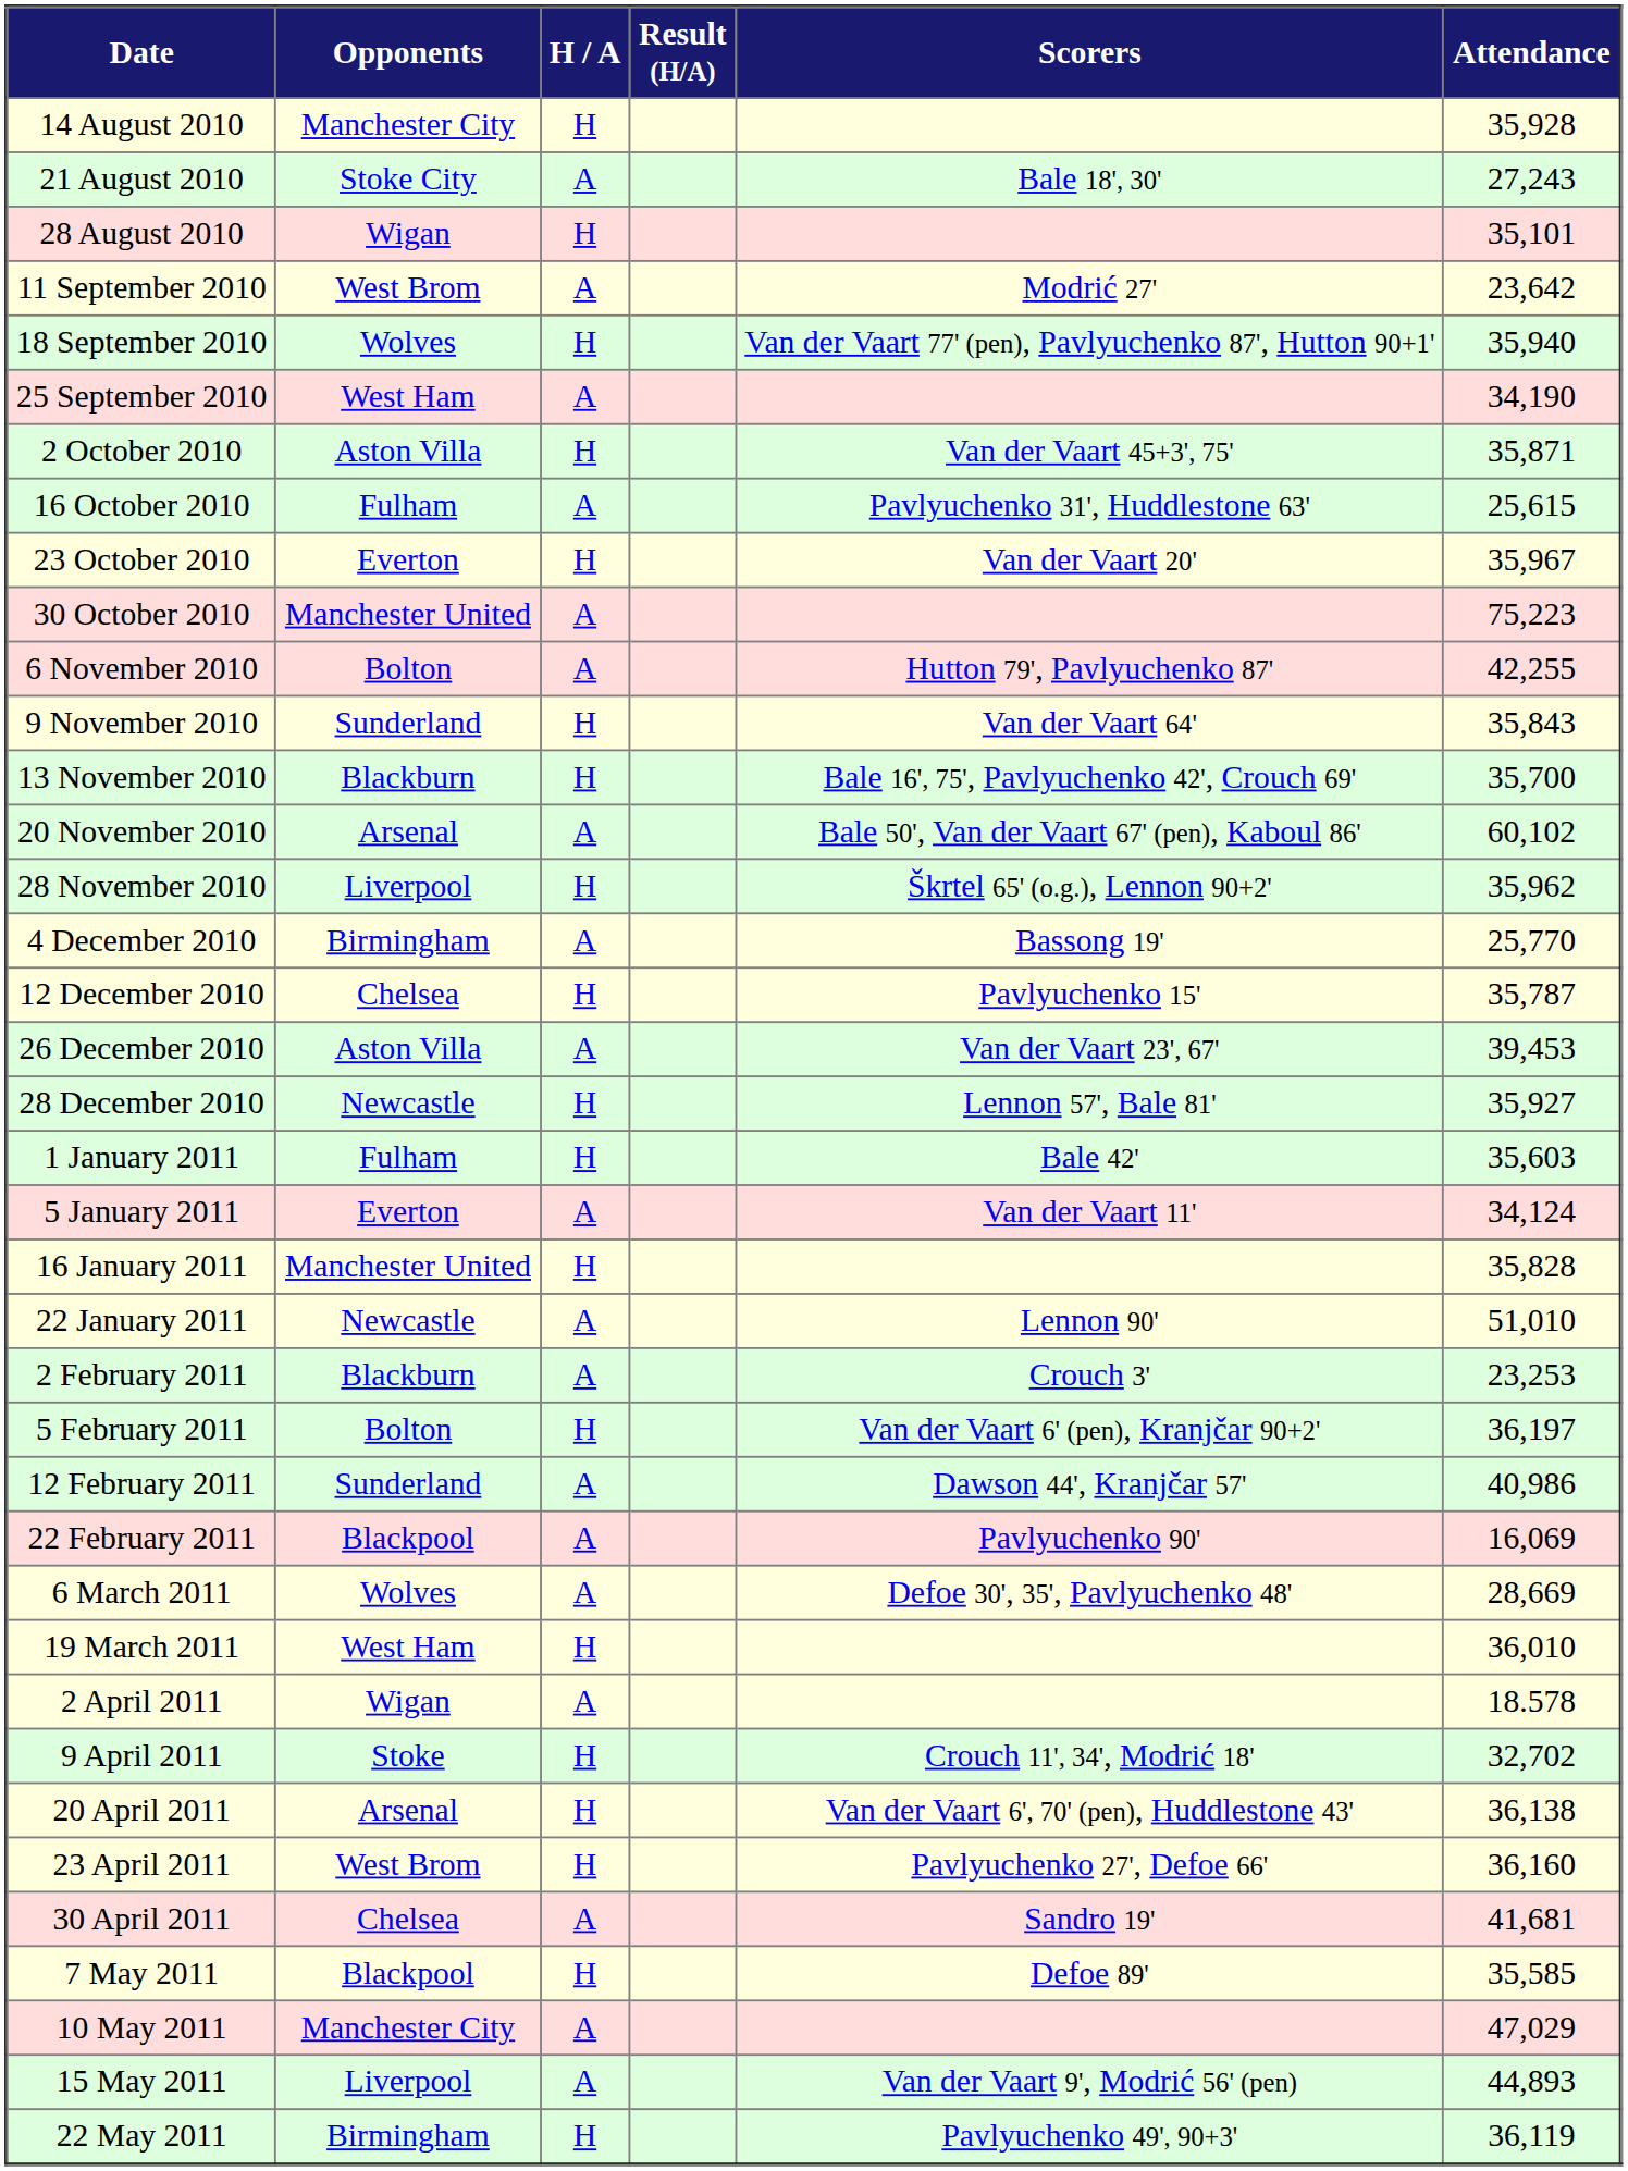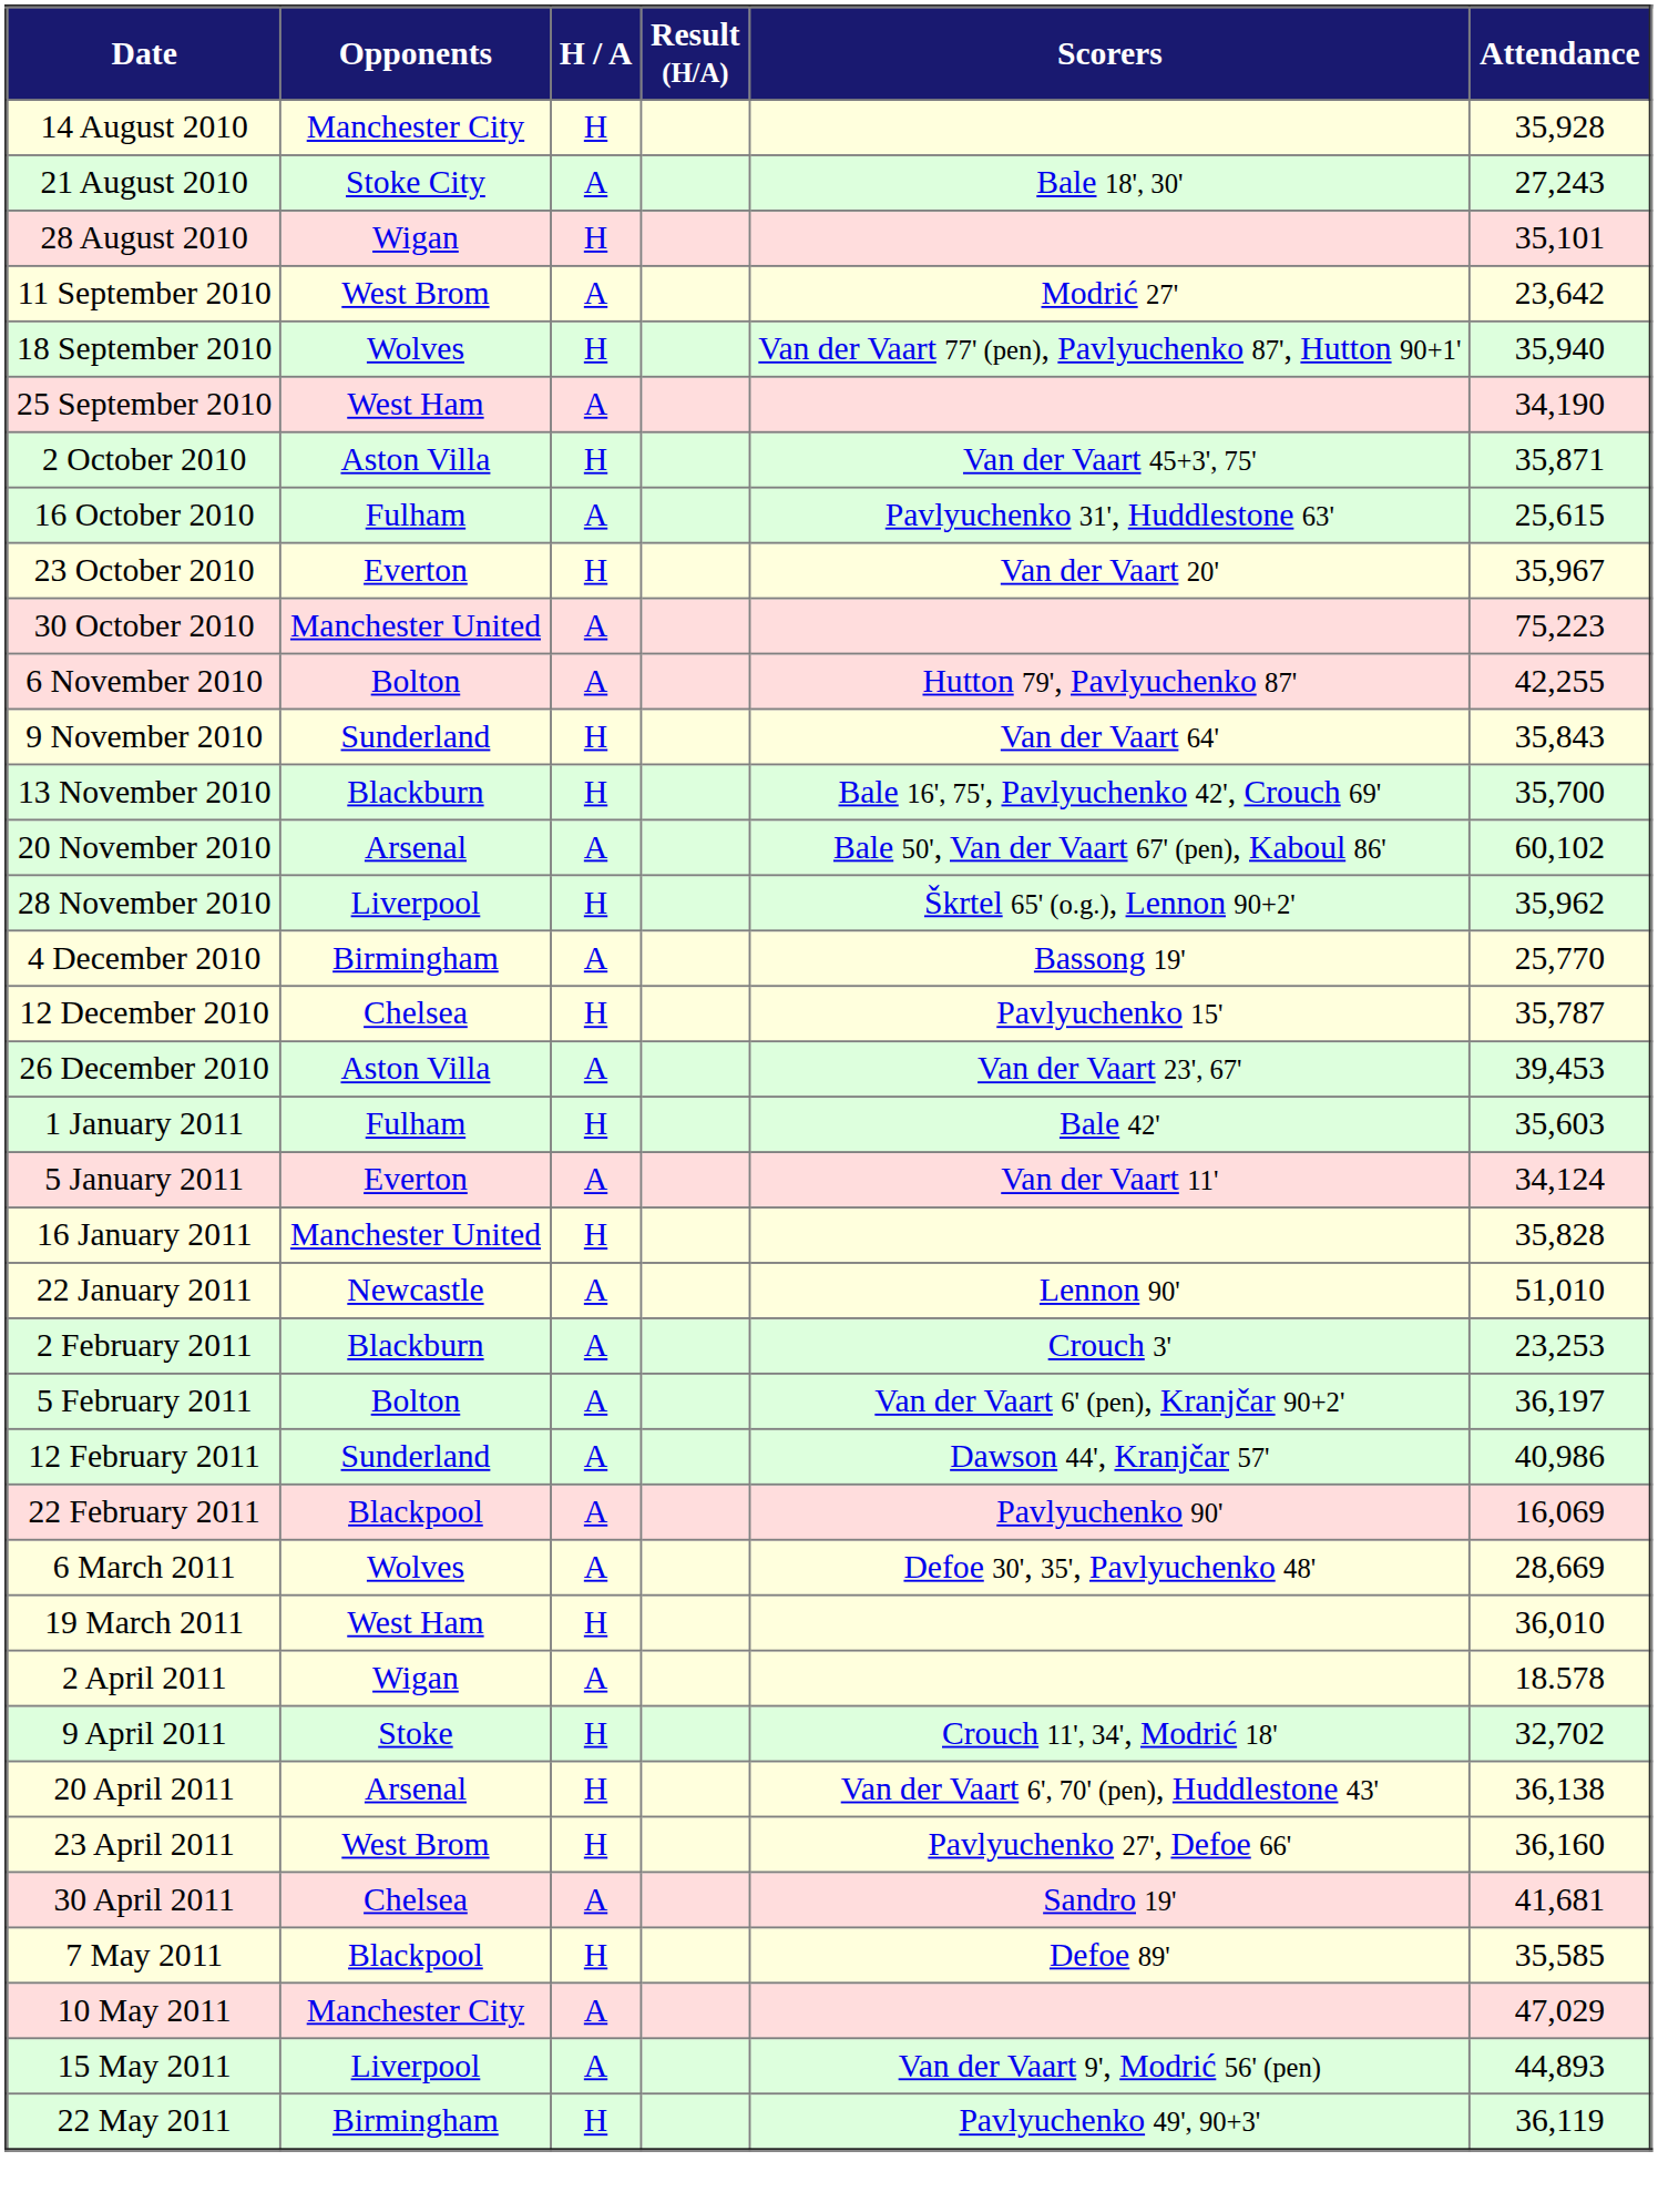- row: 28 December 2010 | Newcastle | H | Lennon 57', Bale 81' | 35,927
5 February 2011 | H / A: H -> A
